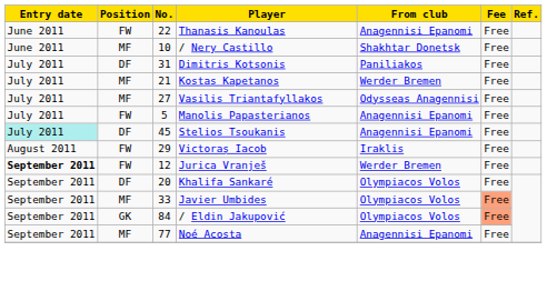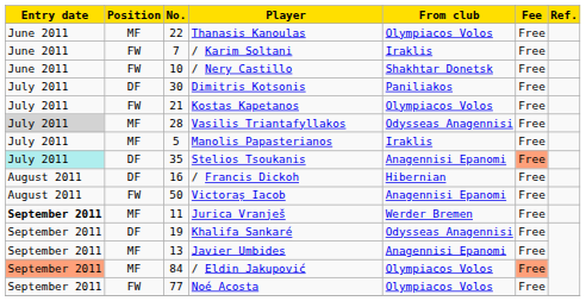Thanasis Kanoulas | Position: FW -> MF
Thanasis Kanoulas | From club: Anagennisi Epanomi -> Olympiacos Volos
+ row: June 2011 | FW | 7 | / Karim Soltani | Iraklis | Free
/ Nery Castillo | Position: MF -> FW
Dimitris Kotsonis | No.: 31 -> 30
Kostas Kapetanos | Position: MF -> FW
Kostas Kapetanos | From club: Werder Bremen -> Olympiacos Volos
Vasilis Triantafyllakos | Entry date: no background -> lightgrey background
Vasilis Triantafyllakos | No.: 27 -> 28
Manolis Papasterianos | Position: FW -> MF
Manolis Papasterianos | From club: Anagennisi Epanomi -> Iraklis
Stelios Tsoukanis | No.: 45 -> 35
Stelios Tsoukanis | Fee: no background -> lightsalmon background
+ row: August 2011 | DF | 16 | / Francis Dickoh | Hibernian | Free
Victoraș Iacob | No.: 29 -> 50
Victoraș Iacob | From club: Iraklis -> Anagennisi Epanomi
Jurica Vranješ | Position: FW -> MF
Jurica Vranješ | No.: 12 -> 11
Khalifa Sankaré | No.: 20 -> 19
Khalifa Sankaré | From club: Olympiacos Volos -> Odysseas Anagennisi
Javier Umbides | No.: 33 -> 13
Javier Umbides | From club: Olympiacos Volos -> Anagennisi Epanomi
Javier Umbides | Fee: lightsalmon background -> no background
/ Eldin Jakupović | Entry date: no background -> lightsalmon background
/ Eldin Jakupović | Position: GK -> MF
Noé Acosta | Position: MF -> FW
Noé Acosta | From club: Anagennisi Epanomi -> Olympiacos Volos
